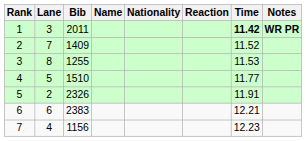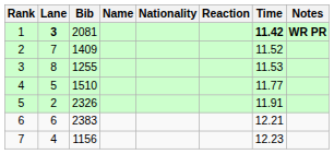1 | Lane: normal -> bold
1 | Bib: 2011 -> 2081
